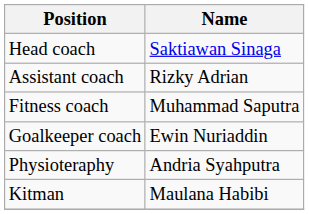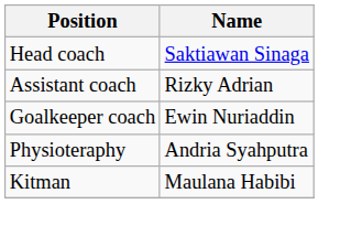- row: Fitness coach | Muhammad Saputra
